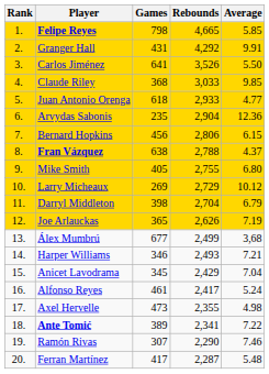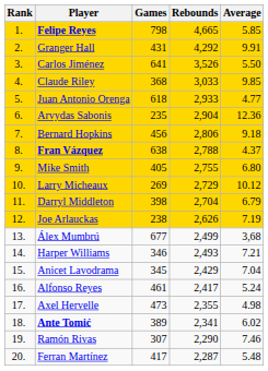Bernard Hopkins | Average: 6.15 -> 9.18
Joe Arlauckas | Games: 365 -> 238
Ante Tomić | Average: 7.22 -> 6.02
